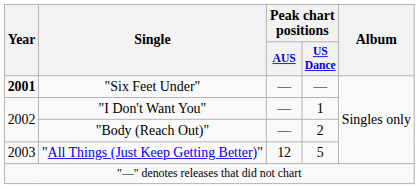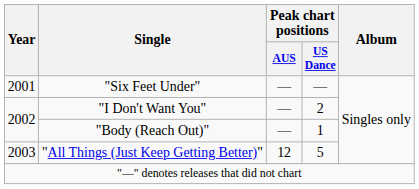"Six Feet Under" | Year: bold -> normal
"I Don't Want You" | Peak chart positions / US Dance: 1 -> 2
"Body (Reach Out)" | Peak chart positions / US Dance: 2 -> 1
